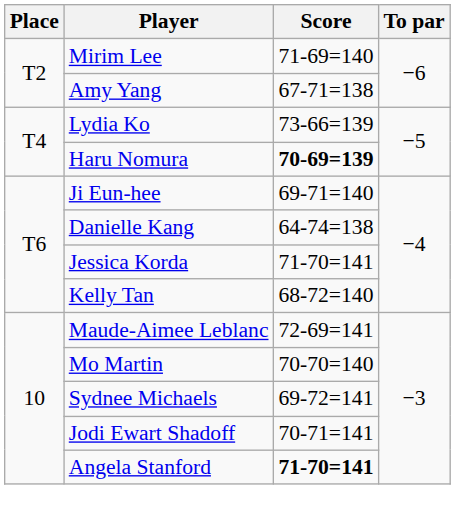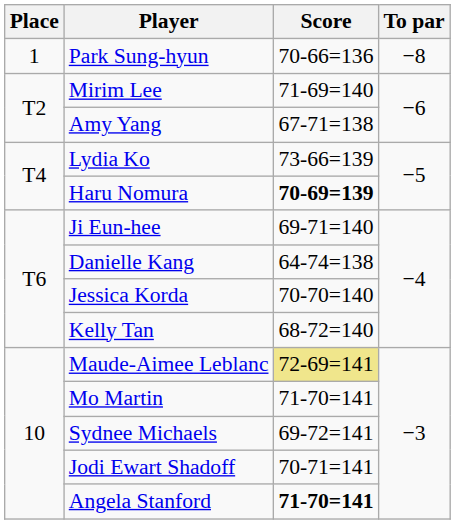+ row: 1 | Park Sung-hyun | 70-66=136 | −8
Jessica Korda | Score: 71-70=141 -> 70-70=140
Maude-Aimee Leblanc | Score: no background -> khaki background
Mo Martin | Score: 70-70=140 -> 71-70=141
